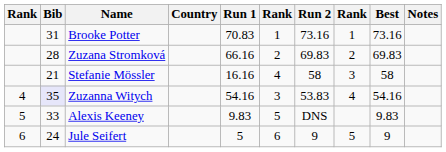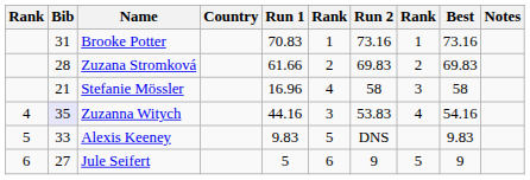Zuzana Stromková | Run 1: 66.16 -> 61.66
Stefanie Mössler | Run 1: 16.16 -> 16.96
Zuzanna Witych | Run 1: 54.16 -> 44.16
Jule Seifert | Bib: 24 -> 27
